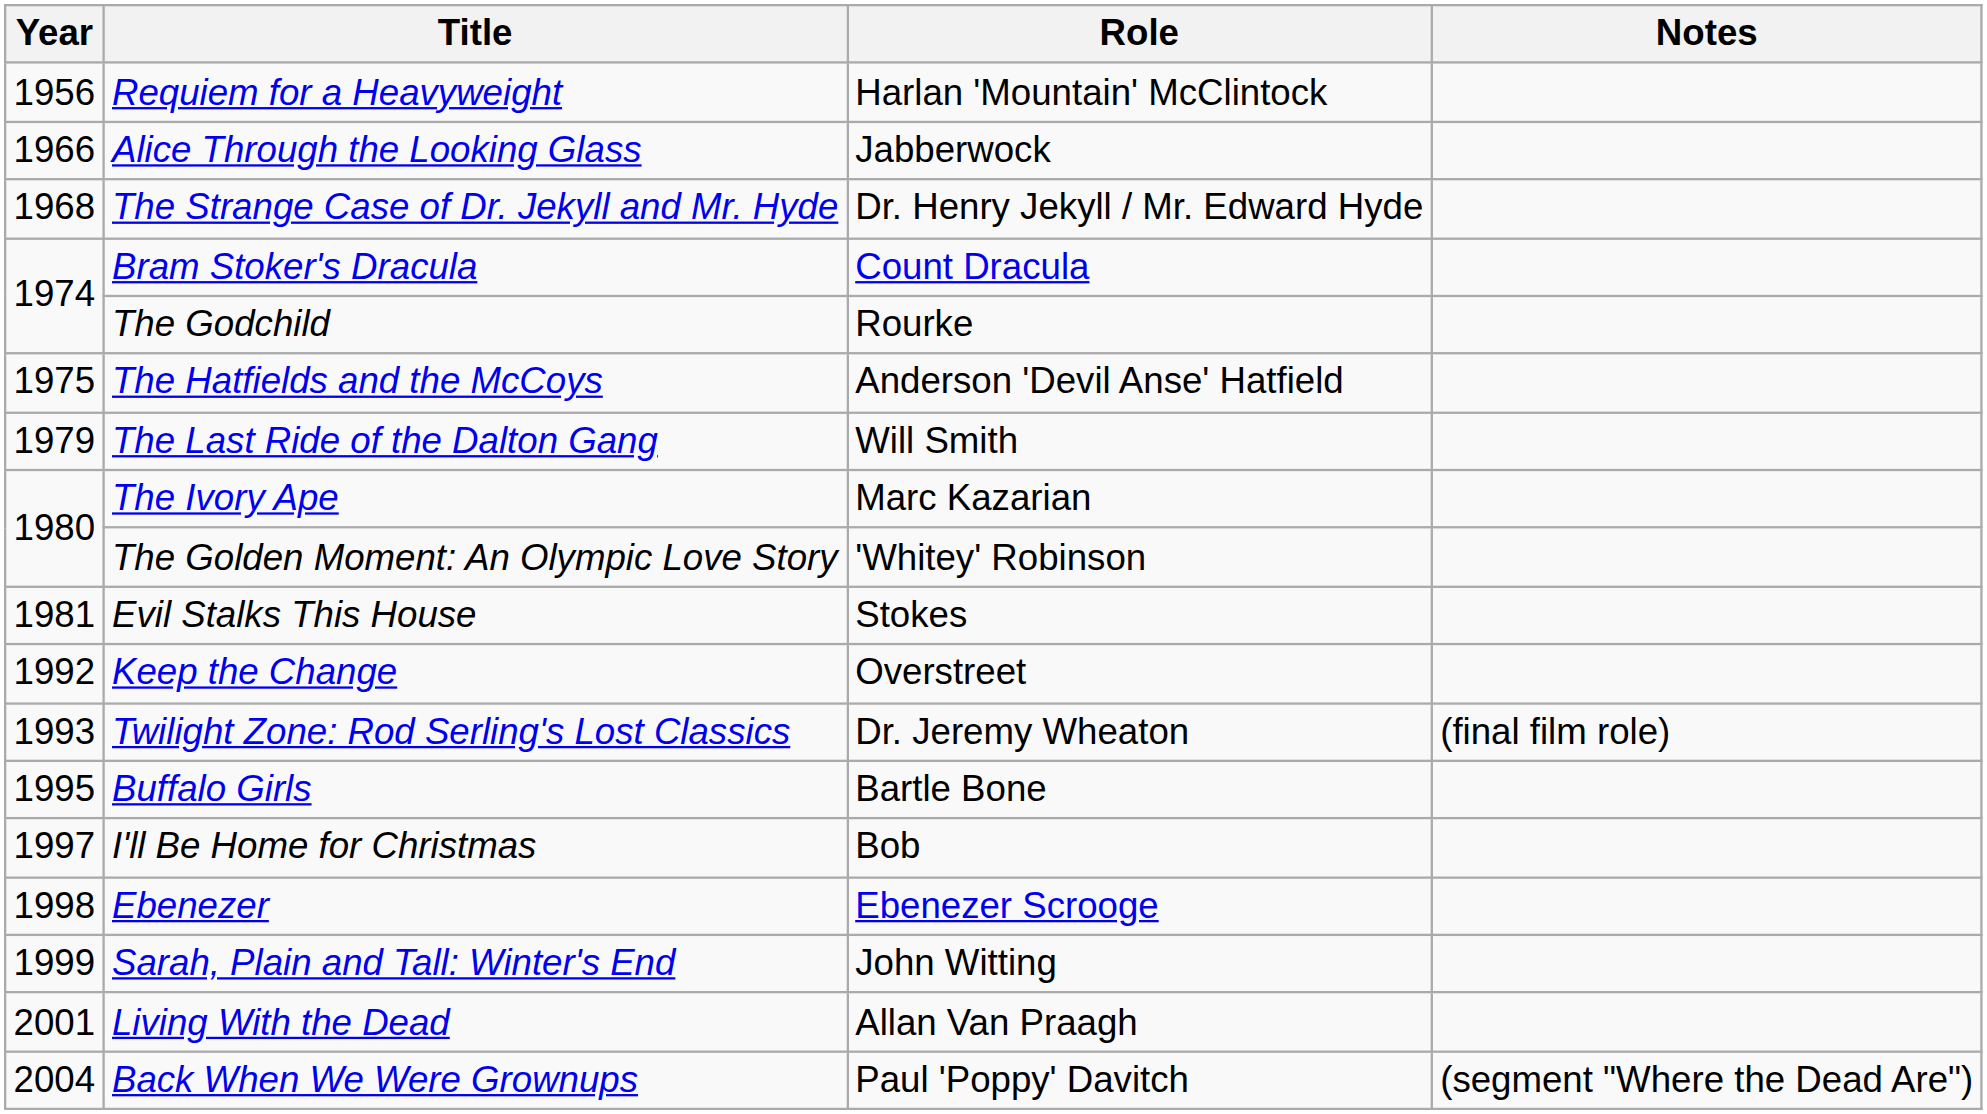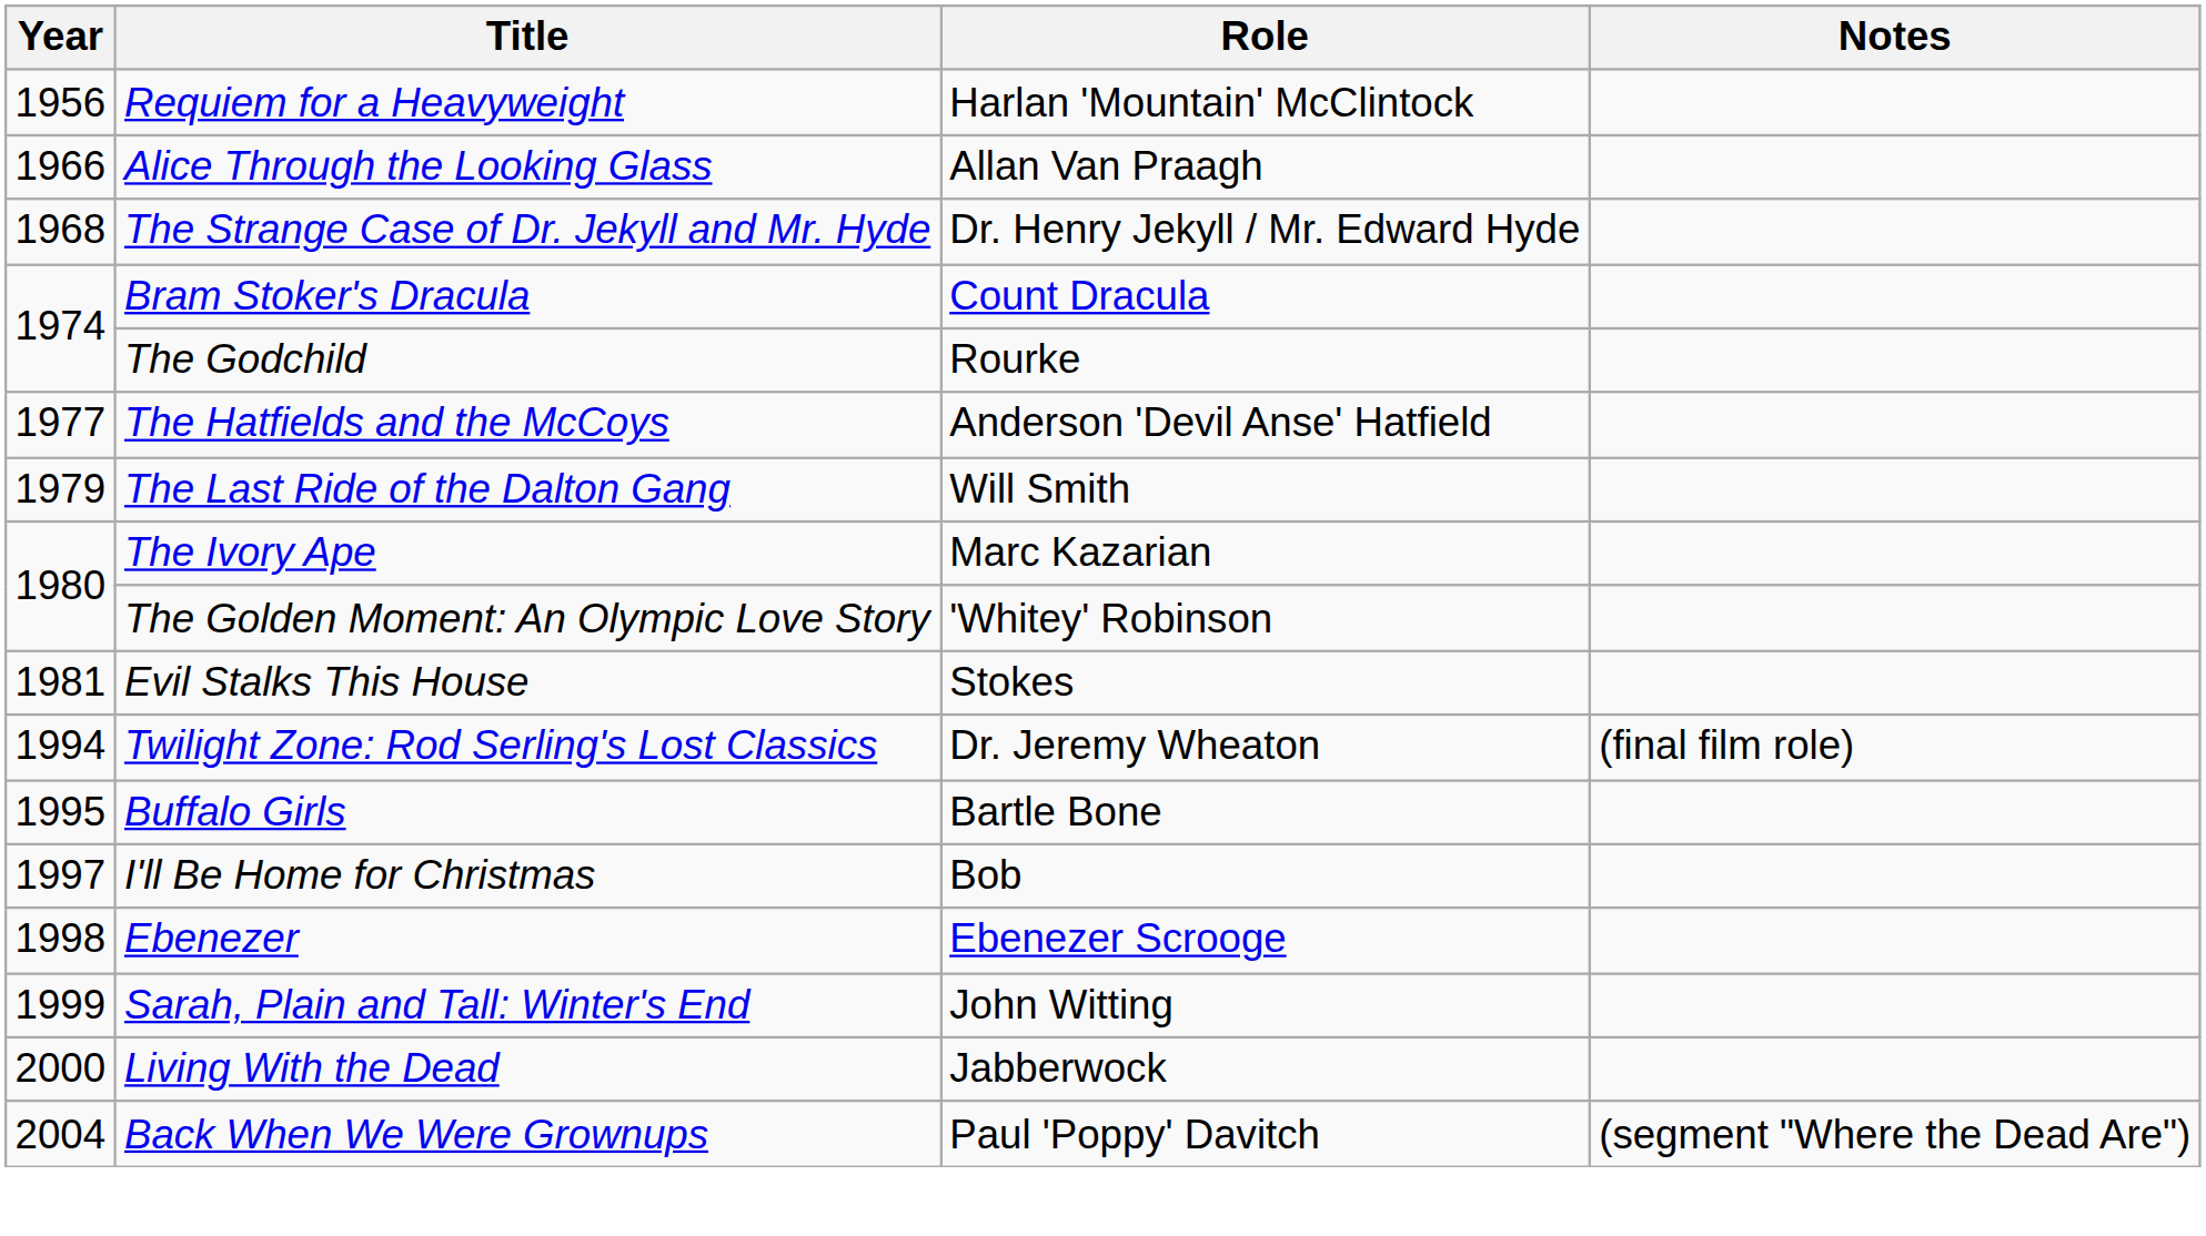Alice Through the Looking Glass | Role: Jabberwock -> Allan Van Praagh
The Hatfields and the McCoys | Year: 1975 -> 1977
- row: 1992 | Keep the Change | Overstreet
Twilight Zone: Rod Serling's Lost Classics | Year: 1993 -> 1994
Living With the Dead | Year: 2001 -> 2000
Living With the Dead | Role: Allan Van Praagh -> Jabberwock
